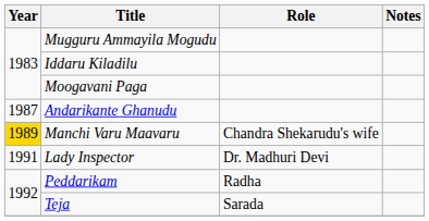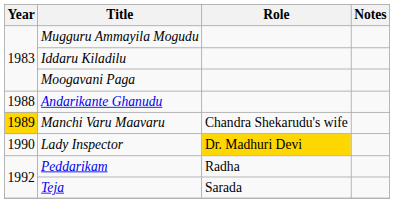Andarikante Ghanudu | Year: 1987 -> 1988
Lady Inspector | Year: 1991 -> 1990
Lady Inspector | Role: no background -> gold background
